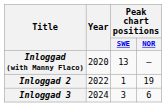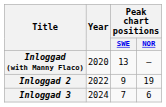Inloggad 2 | Peak chart positions / SWE: 1 -> 9
Inloggad 3 | Peak chart positions / SWE: 3 -> 7
